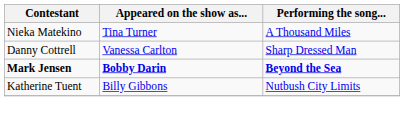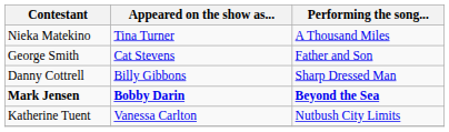+ row: George Smith | Cat Stevens | Father and Son
Danny Cottrell | Appeared on the show as...: Vanessa Carlton -> Billy Gibbons
Katherine Tuent | Appeared on the show as...: Billy Gibbons -> Vanessa Carlton
